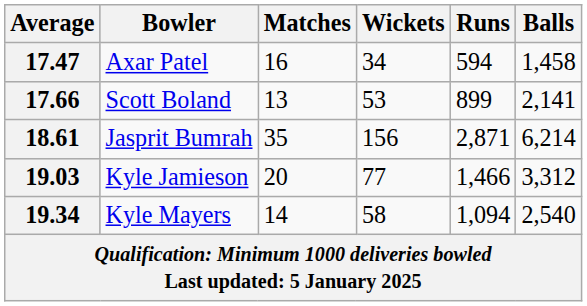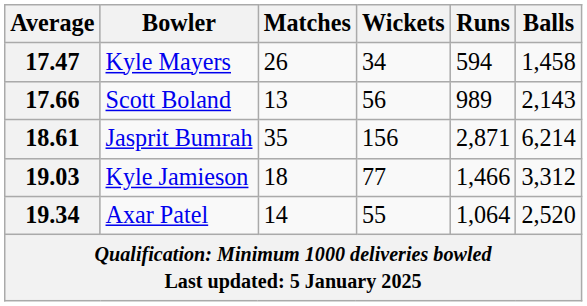17.47 | Bowler: Axar Patel -> Kyle Mayers
17.47 | Matches: 16 -> 26
17.66 | Wickets: 53 -> 56
17.66 | Runs: 899 -> 989
17.66 | Balls: 2,141 -> 2,143
19.03 | Matches: 20 -> 18
19.34 | Bowler: Kyle Mayers -> Axar Patel
19.34 | Wickets: 58 -> 55
19.34 | Runs: 1,094 -> 1,064
19.34 | Balls: 2,540 -> 2,520
